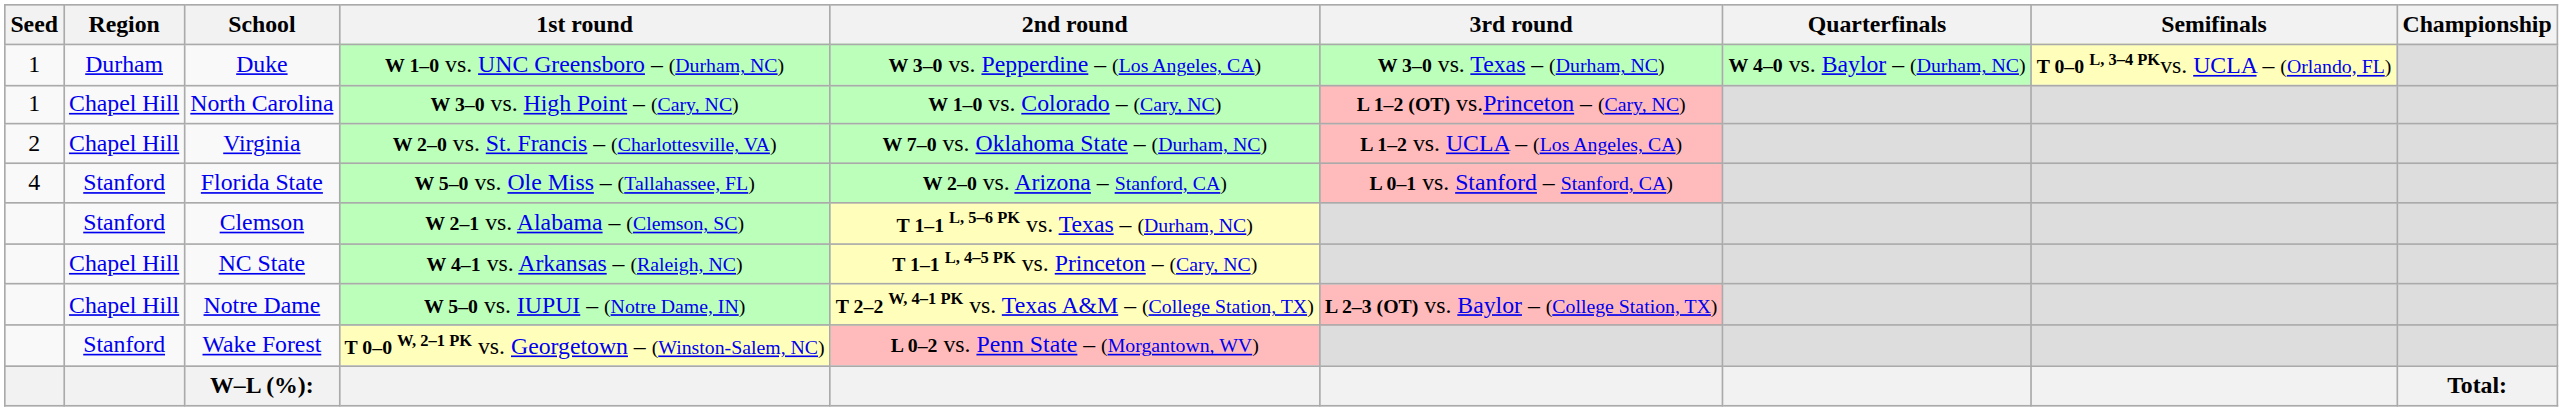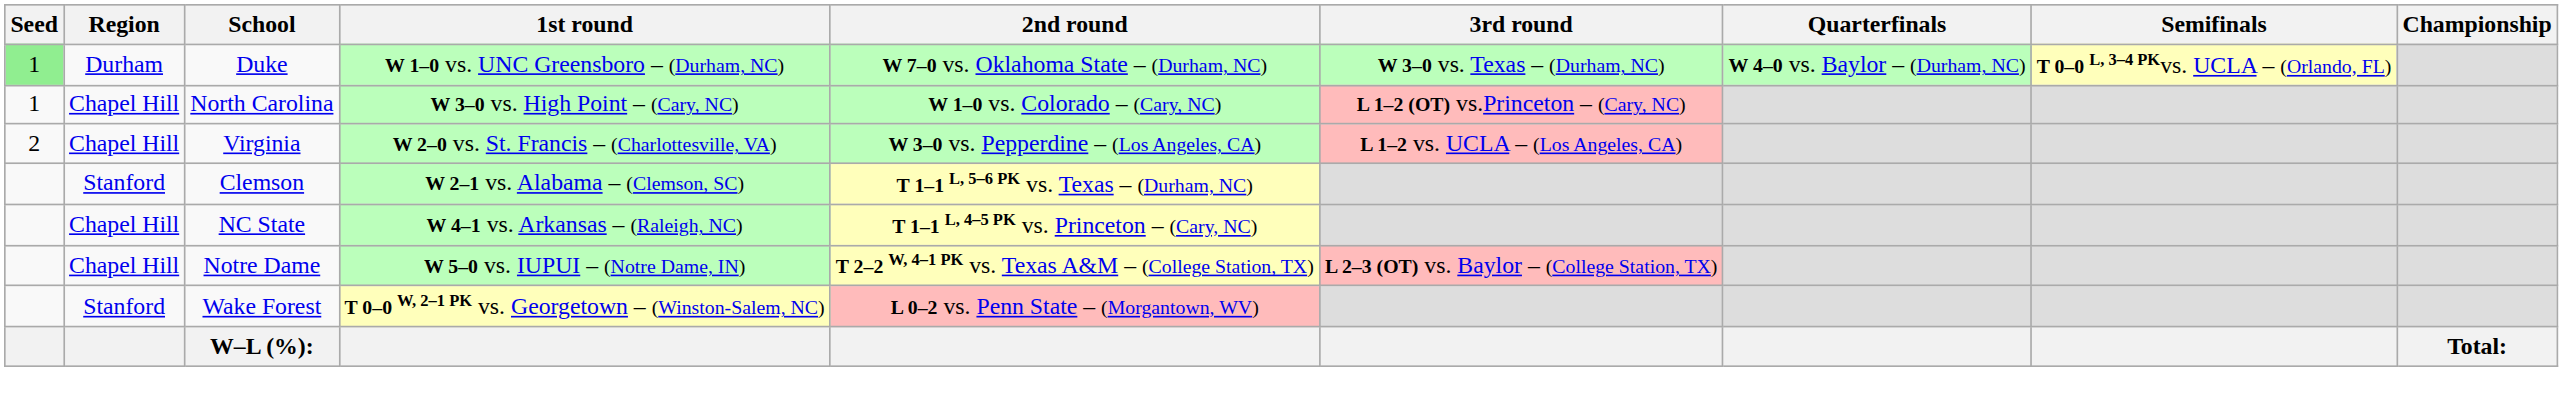Duke | Seed: no background -> lightgreen background
Duke | 2nd round: W 3–0 vs. Pepperdine – (Los Angeles, CA) -> W 7–0 vs. Oklahoma State – (Durham, NC)
Virginia | 2nd round: W 7–0 vs. Oklahoma State – (Durham, NC) -> W 3–0 vs. Pepperdine – (Los Angeles, CA)
- row: 4 | Stanford | Florida State | W 5–0 vs. Ole Miss – (Tallahassee, FL) | W 2–0 vs. Arizona – Stanford, CA) | L 0–1 vs. Stanford – Stanford, CA)
